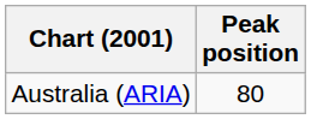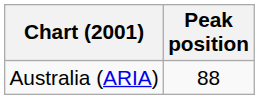Australia (ARIA) | Peak position: 80 -> 88
